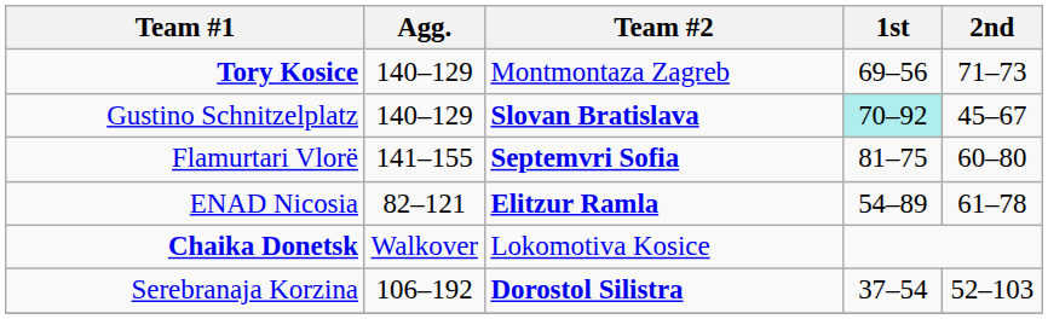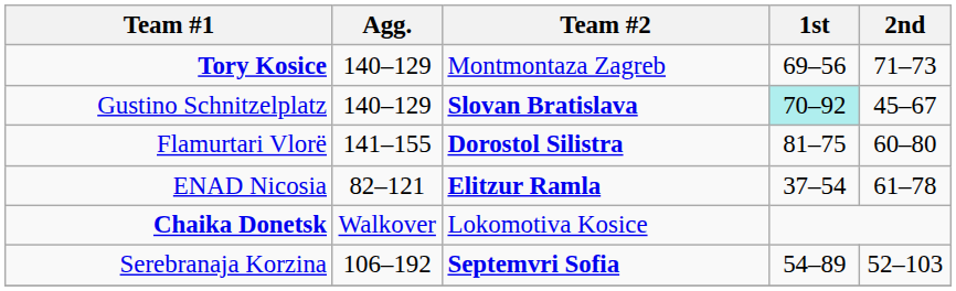Flamurtari Vlorë | Team #2: Septemvri Sofia -> Dorostol Silistra
ENAD Nicosia | 1st: 54–89 -> 37–54
Serebranaja Korzina | Team #2: Dorostol Silistra -> Septemvri Sofia
Serebranaja Korzina | 1st: 37–54 -> 54–89
